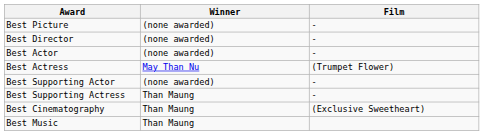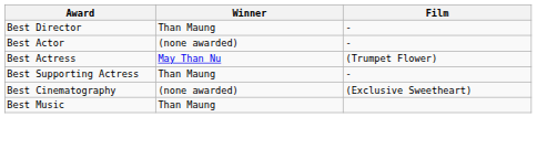- row: Best Picture | (none awarded) | -
Best Director | Winner: (none awarded) -> Than Maung
- row: Best Supporting Actor | (none awarded) | -
Best Cinematography | Winner: Than Maung -> (none awarded)
